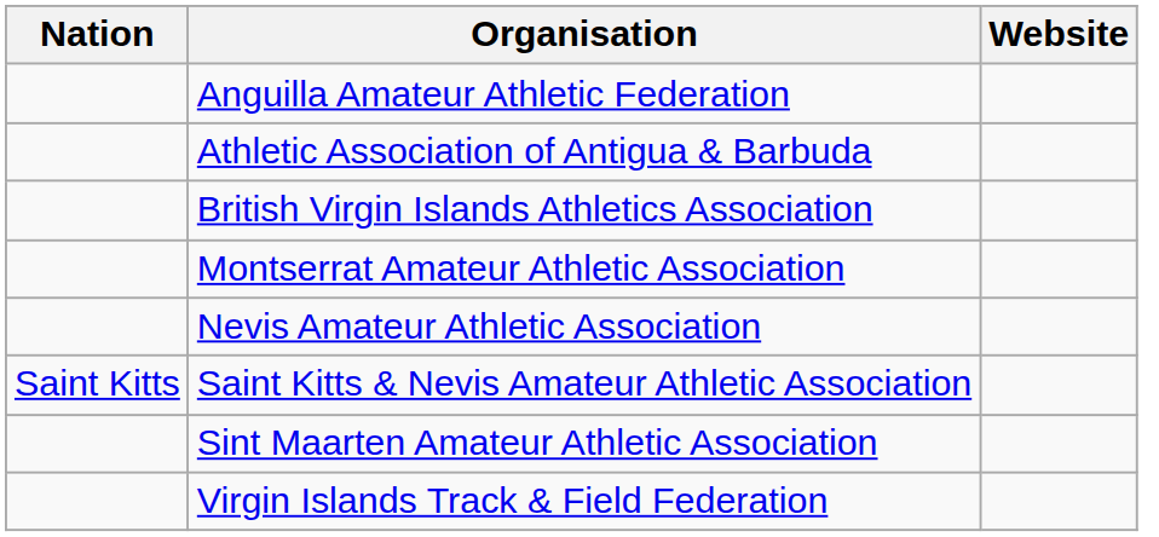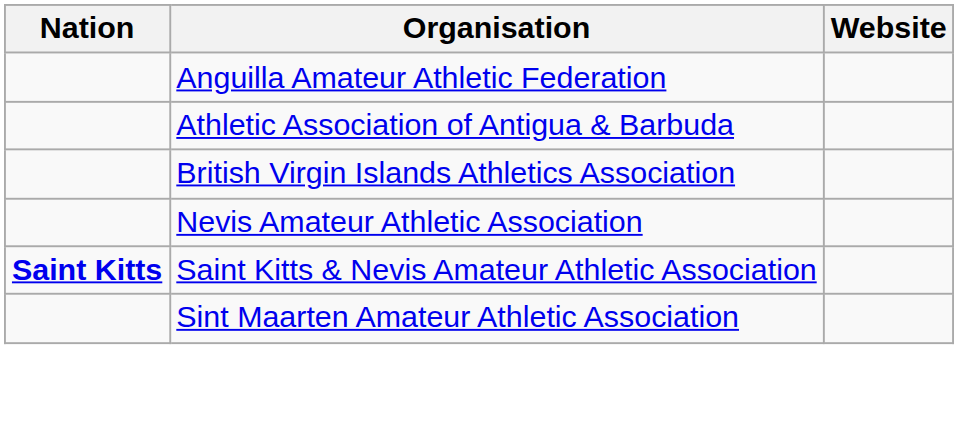- row: Montserrat Amateur Athletic Association
Saint Kitts & Nevis Amateur Athletic Association | Nation: normal -> bold
- row: Virgin Islands Track & Field Federation
